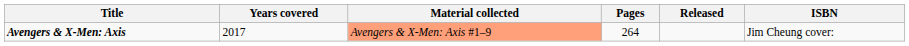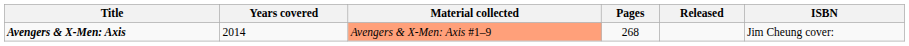Avengers & X-Men: Axis | Years covered: 2017 -> 2014
Avengers & X-Men: Axis | Pages: 264 -> 268
